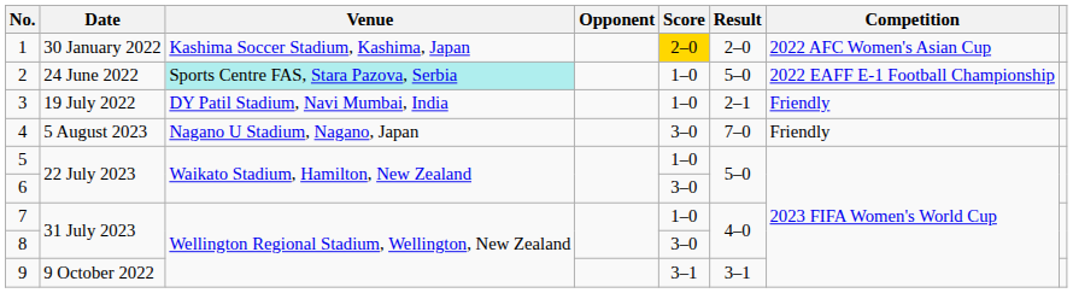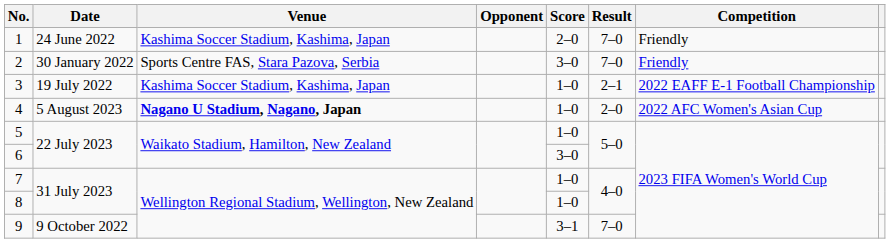1 | Date: 30 January 2022 -> 24 June 2022
1 | Score: gold background -> no background
1 | Result: 2–0 -> 7–0
1 | Competition: 2022 AFC Women's Asian Cup -> Friendly
2 | Date: 24 June 2022 -> 30 January 2022
2 | Venue: paleturquoise background -> no background
2 | Score: 1–0 -> 3–0
2 | Result: 5–0 -> 7–0
2 | Competition: 2022 EAFF E-1 Football Championship -> Friendly
3 | Venue: DY Patil Stadium, Navi Mumbai, India -> Kashima Soccer Stadium, Kashima, Japan
3 | Competition: Friendly -> 2022 EAFF E-1 Football Championship
4 | Venue: normal -> bold
4 | Score: 3–0 -> 1–0
4 | Result: 7–0 -> 2–0
4 | Competition: Friendly -> 2022 AFC Women's Asian Cup
8 | Score: 3–0 -> 1–0
9 | Result: 3–1 -> 7–0
